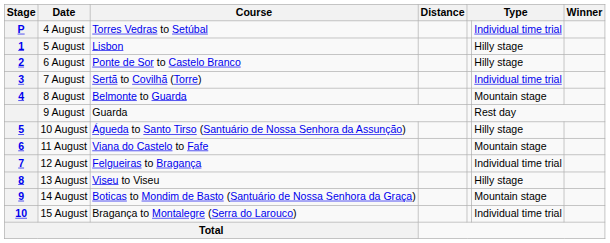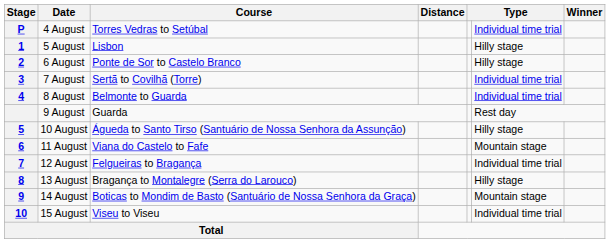8 August | column 6: Mountain stage -> Individual time trial
13 August | Course: Viseu to Viseu -> Bragança to Montalegre (Serra do Larouco)
15 August | Course: Bragança to Montalegre (Serra do Larouco) -> Viseu to Viseu
